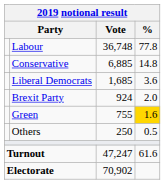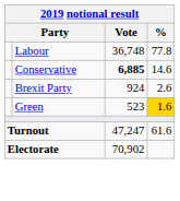Conservative | Vote: normal -> bold
Conservative | %: 14.8 -> 14.6
- row: Liberal Democrats | 1,685 | 3.6
Brexit Party | %: 2.0 -> 2.6
Green | Vote: 755 -> 523
- row: Others | 250 | 0.5
